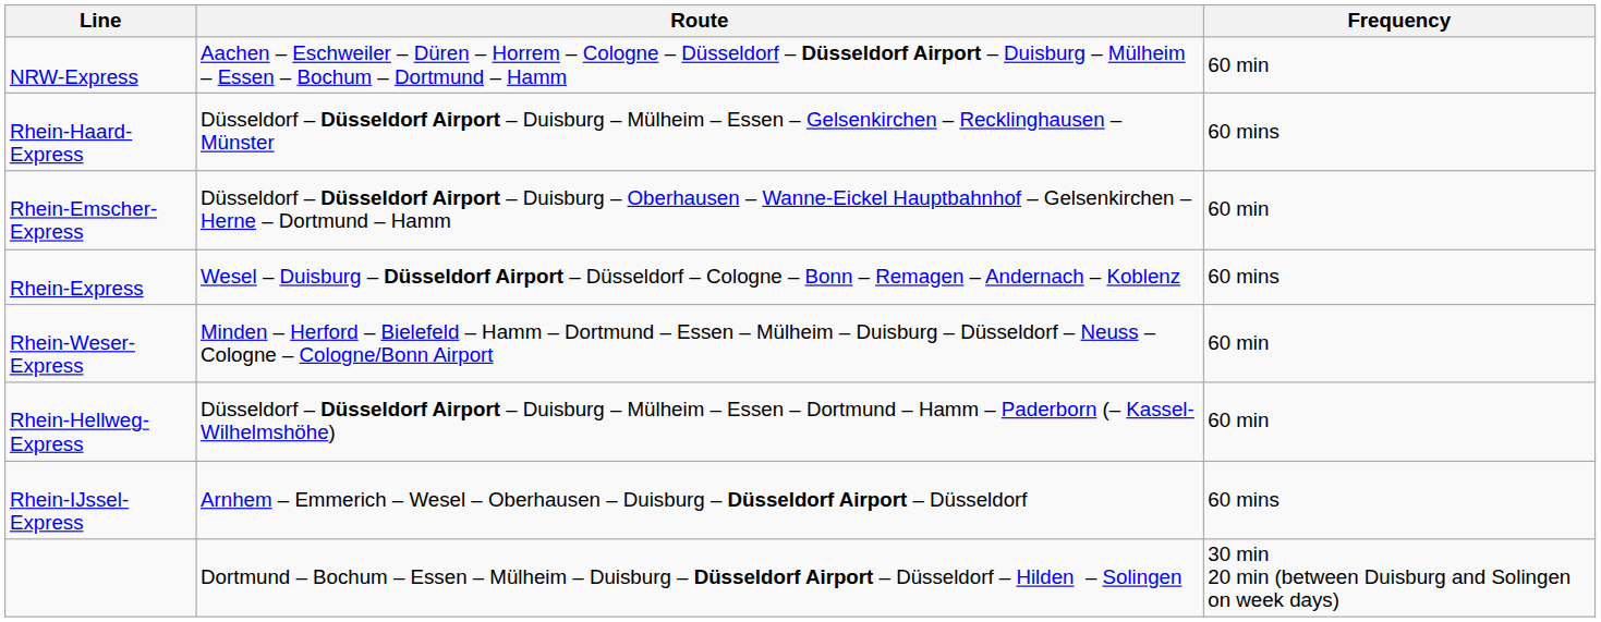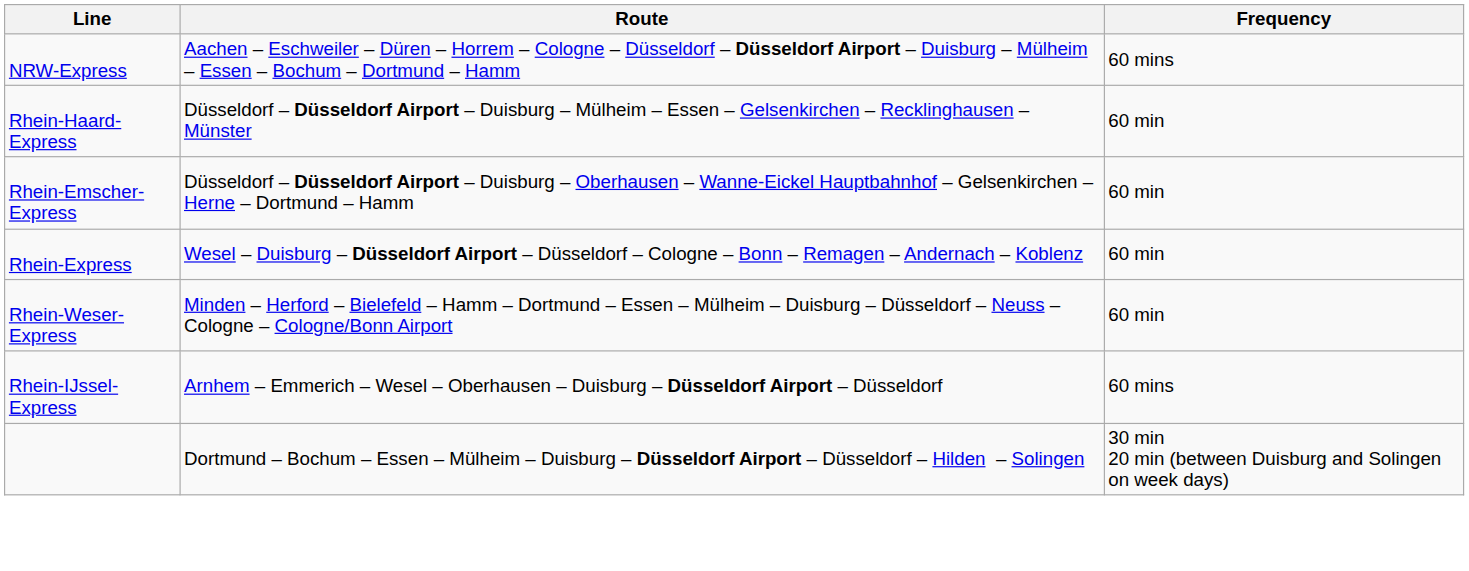NRW-Express | Frequency: 60 min -> 60 mins
Rhein-Haard-Express | Frequency: 60 mins -> 60 min
Rhein-Express | Frequency: 60 mins -> 60 min
- row: Rhein-Hellweg-Express | Düsseldorf – Düsseldorf Airport – Duisburg – Mülheim – Essen – Dortmund – Hamm – Paderborn (– Kassel-Wilhelmshöhe) | 60 min
